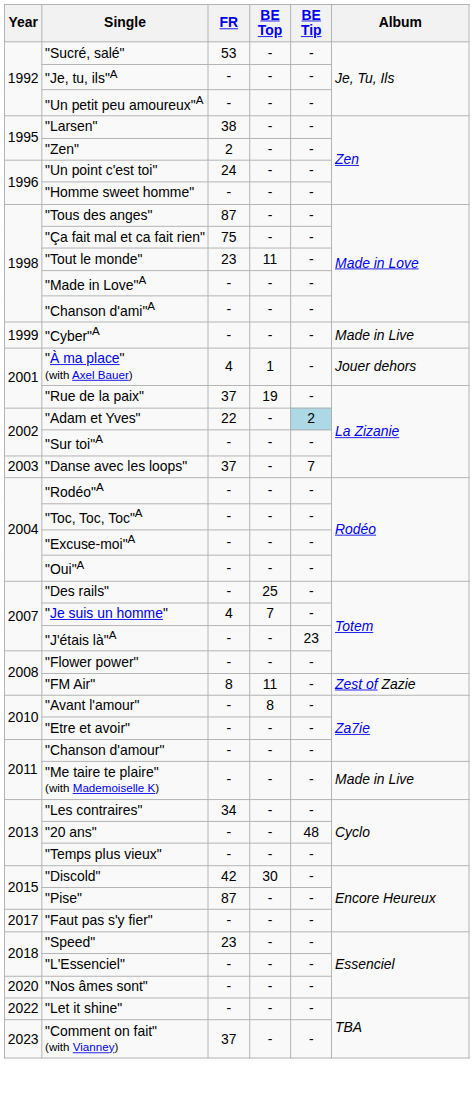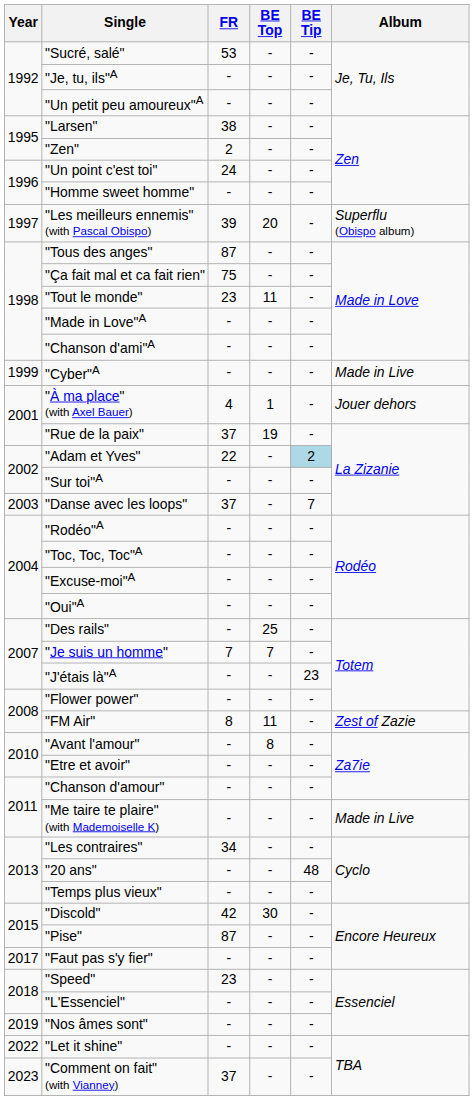+ row: 1997 | "Les meilleurs ennemis" (with Pascal Obispo) | 39 | 20 | - | Superflu (Obispo album)
"Je suis un homme" | FR: 4 -> 7
"Nos âmes sont" | Year: 2020 -> 2019
